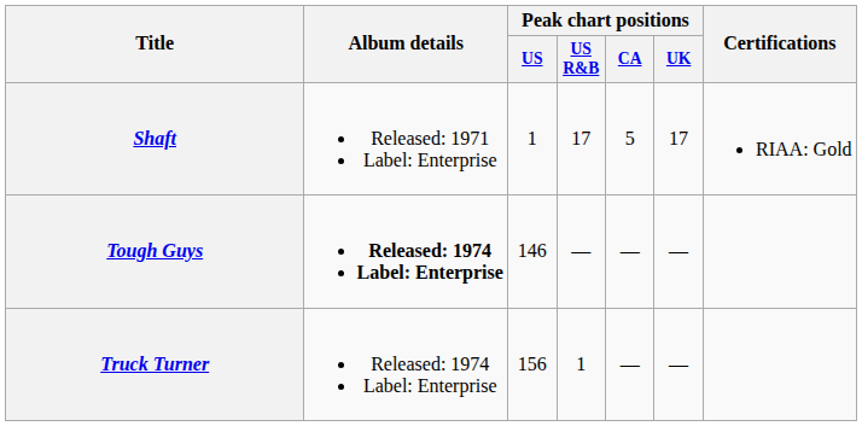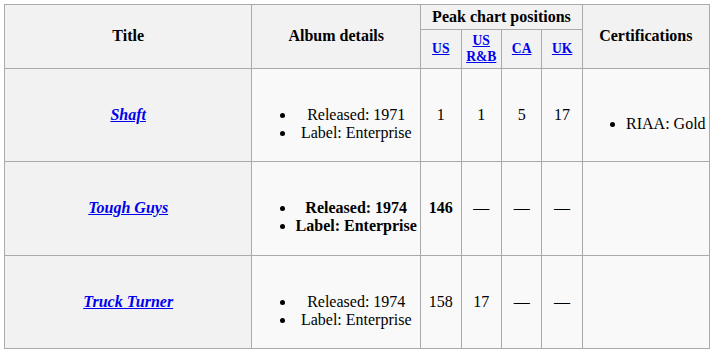Shaft | Peak chart positions / US R&B: 17 -> 1
Tough Guys | Peak chart positions / US: normal -> bold
Truck Turner | Peak chart positions / US: 156 -> 158
Truck Turner | Peak chart positions / US R&B: 1 -> 17
